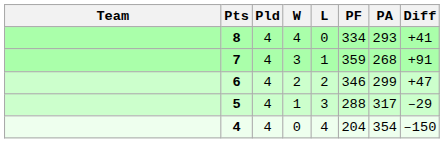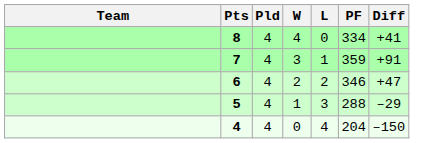- column: PA | 293 | 268 | 299 | 317 | 354
